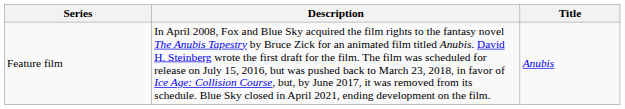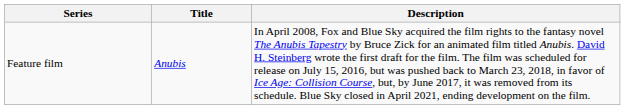columns swapped: Title <-> Description
